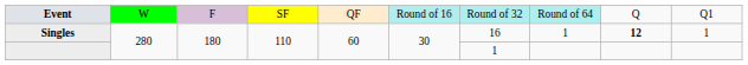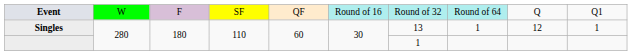Singles | column 7: 16 -> 13
Singles | column 9: bold -> normal
